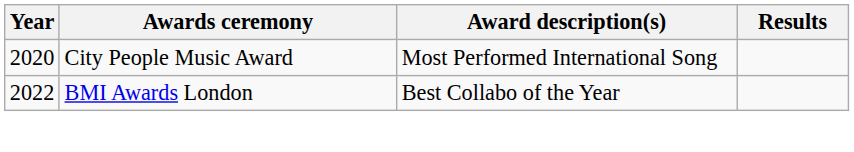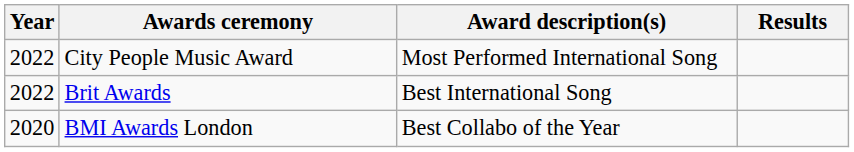City People Music Award | Year: 2020 -> 2022
+ row: 2022 | Brit Awards | Best International Song
BMI Awards London | Year: 2022 -> 2020
